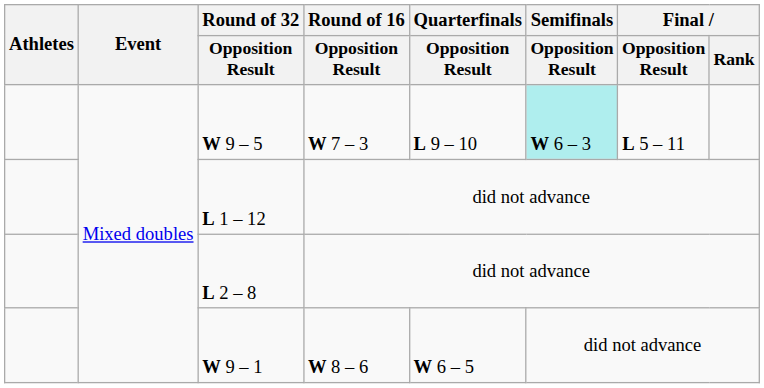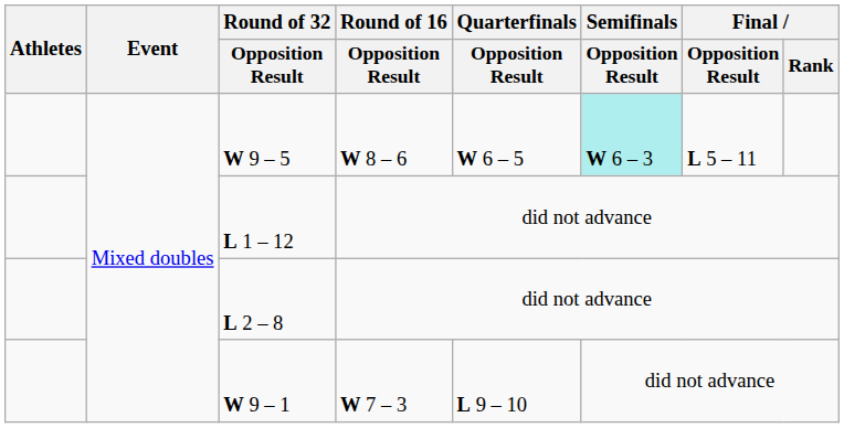W 9 – 5 | Round of 16 / Opposition Result: W 7 – 3 -> W 8 – 6
W 9 – 5 | Quarterfinals / Opposition Result: L 9 – 10 -> W 6 – 5
W 9 – 1 | Round of 16 / Opposition Result: W 8 – 6 -> W 7 – 3
W 9 – 1 | Quarterfinals / Opposition Result: W 6 – 5 -> L 9 – 10
